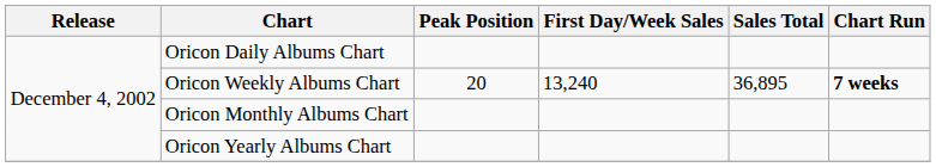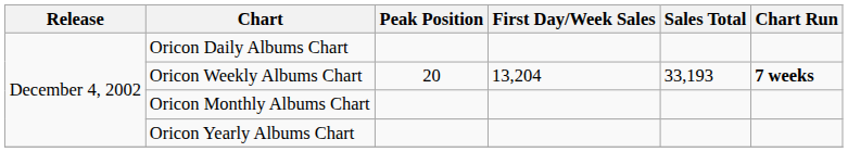Oricon Weekly Albums Chart | First Day/Week Sales: 13,240 -> 13,204
Oricon Weekly Albums Chart | Sales Total: 36,895 -> 33,193
